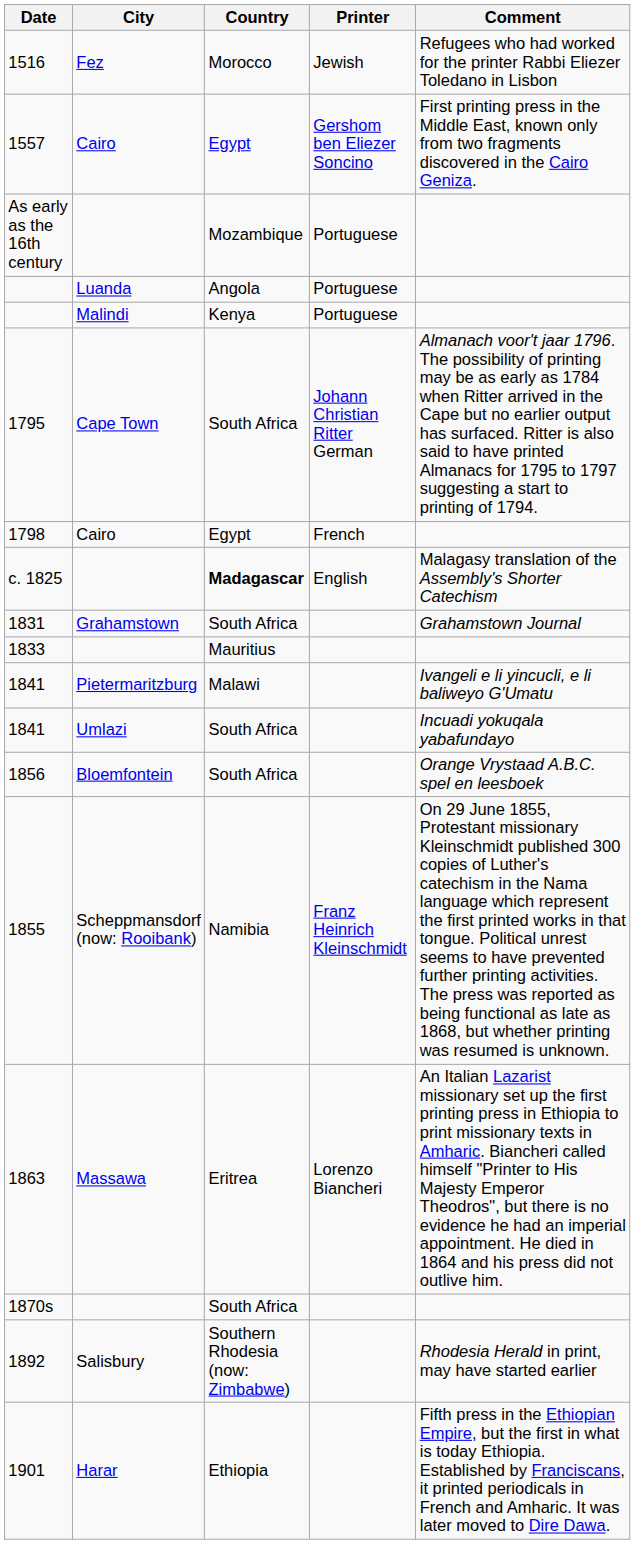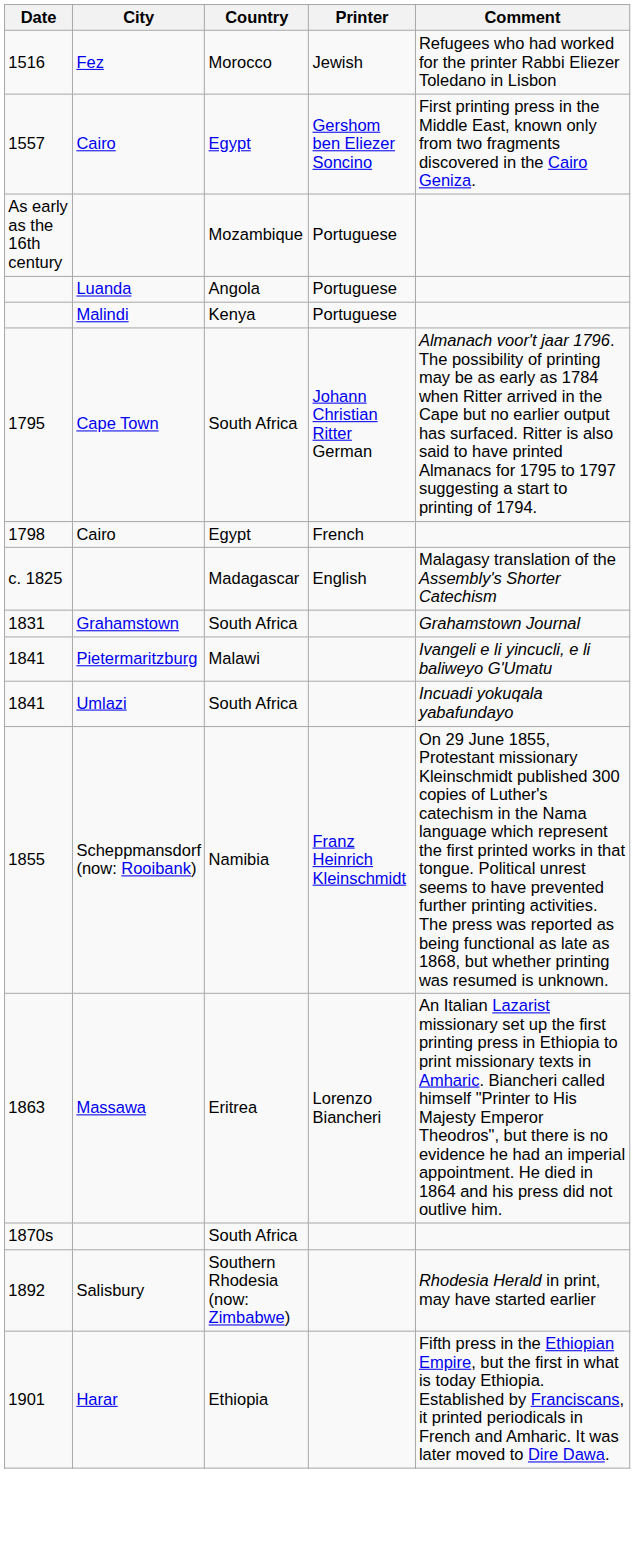c. 1825 | Country: bold -> normal
- row: 1833 | Mauritius
- row: 1856 | Bloemfontein | South Africa | Orange Vrystaad A.B.C. spel en leesboek
